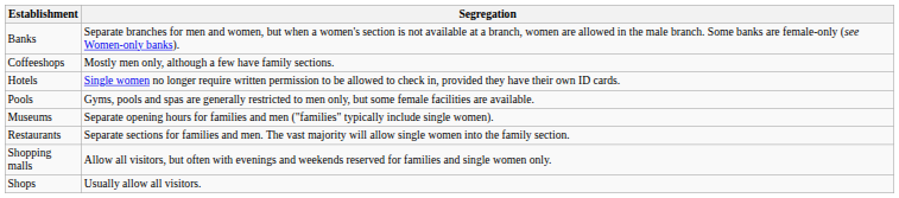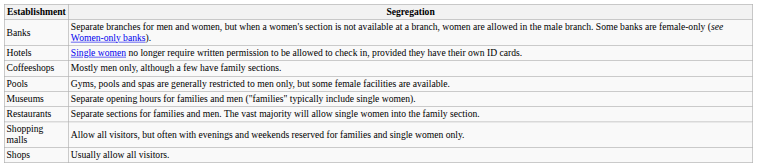rows swapped: Coffeeshops <-> Hotels
